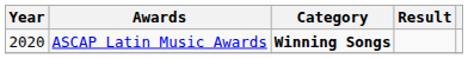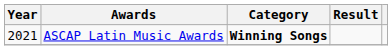ASCAP Latin Music Awards | Year: 2020 -> 2021
